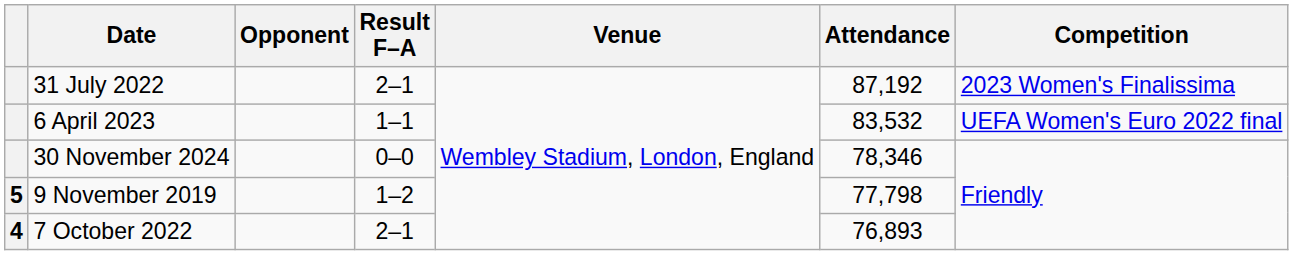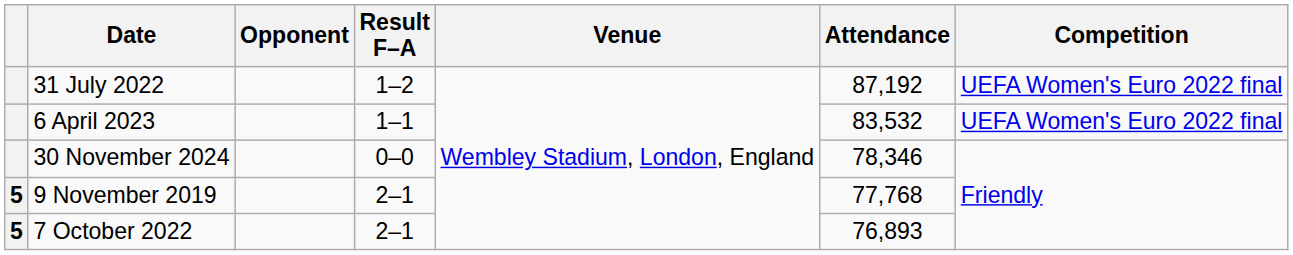31 July 2022 | Result F–A: 2–1 -> 1–2
31 July 2022 | Competition: 2023 Women's Finalissima -> UEFA Women's Euro 2022 final
9 November 2019 | Result F–A: 1–2 -> 2–1
9 November 2019 | Attendance: 77,798 -> 77,768
7 October 2022 | column 1: 4 -> 5
